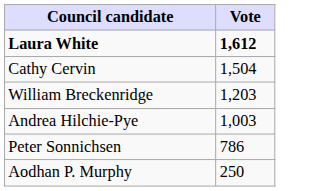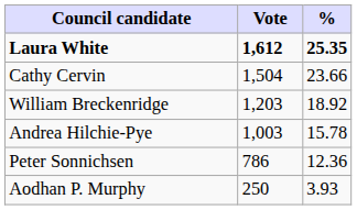+ column: % | 25.35 | 23.66 | 18.92 | 15.78 | 12.36 | 3.93
